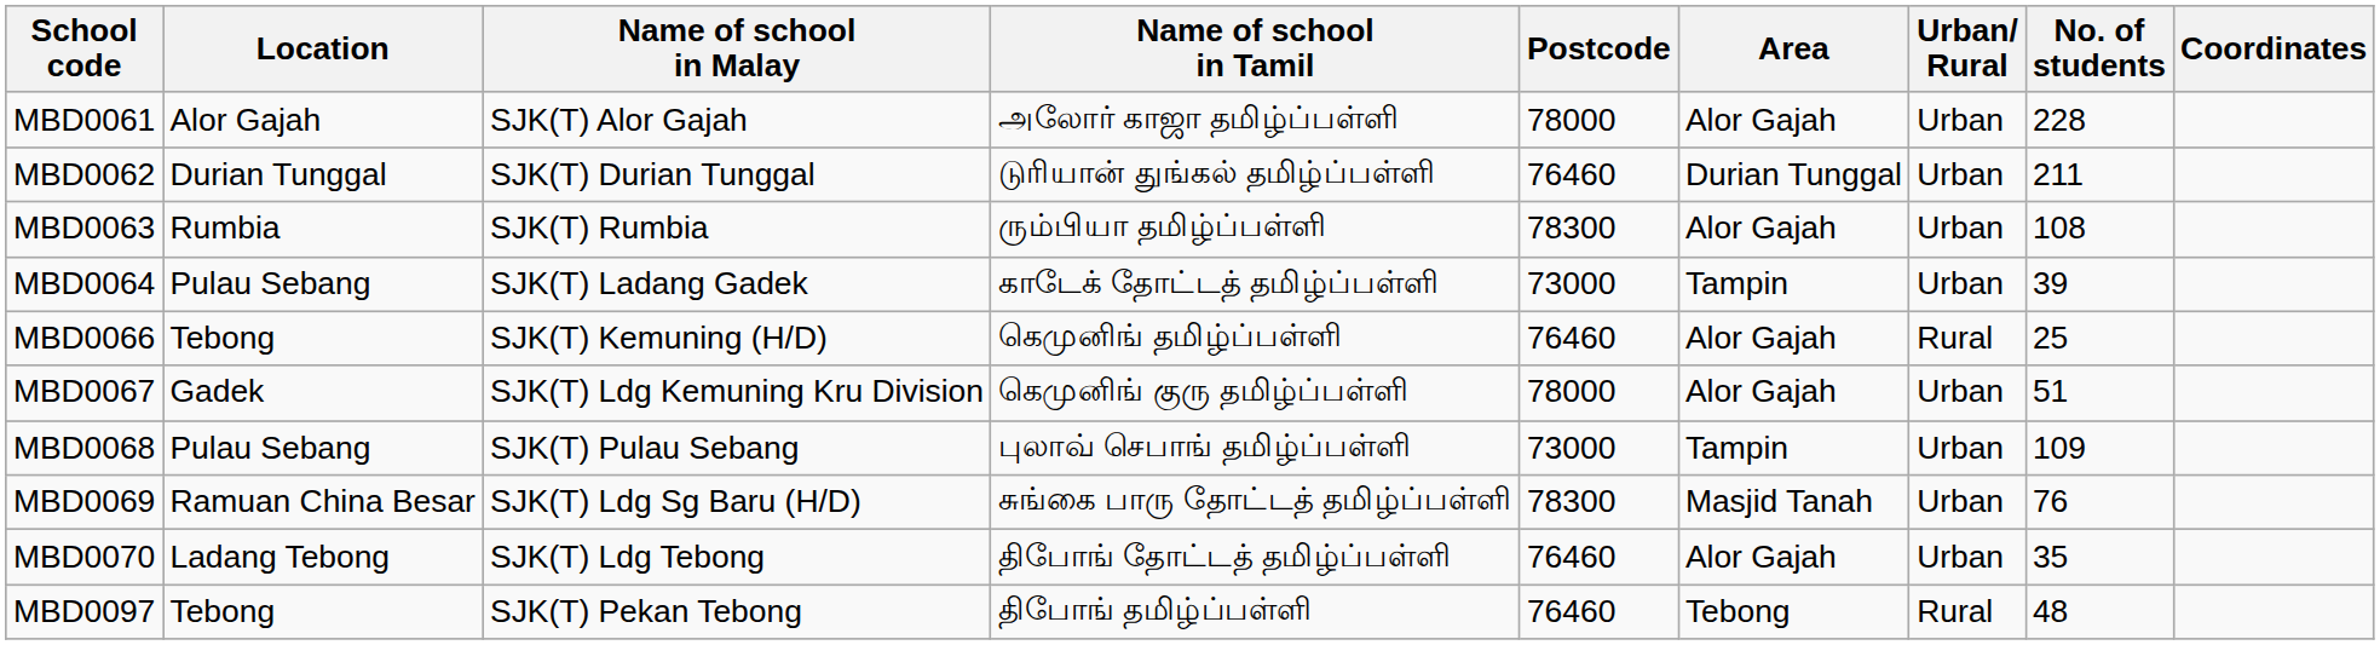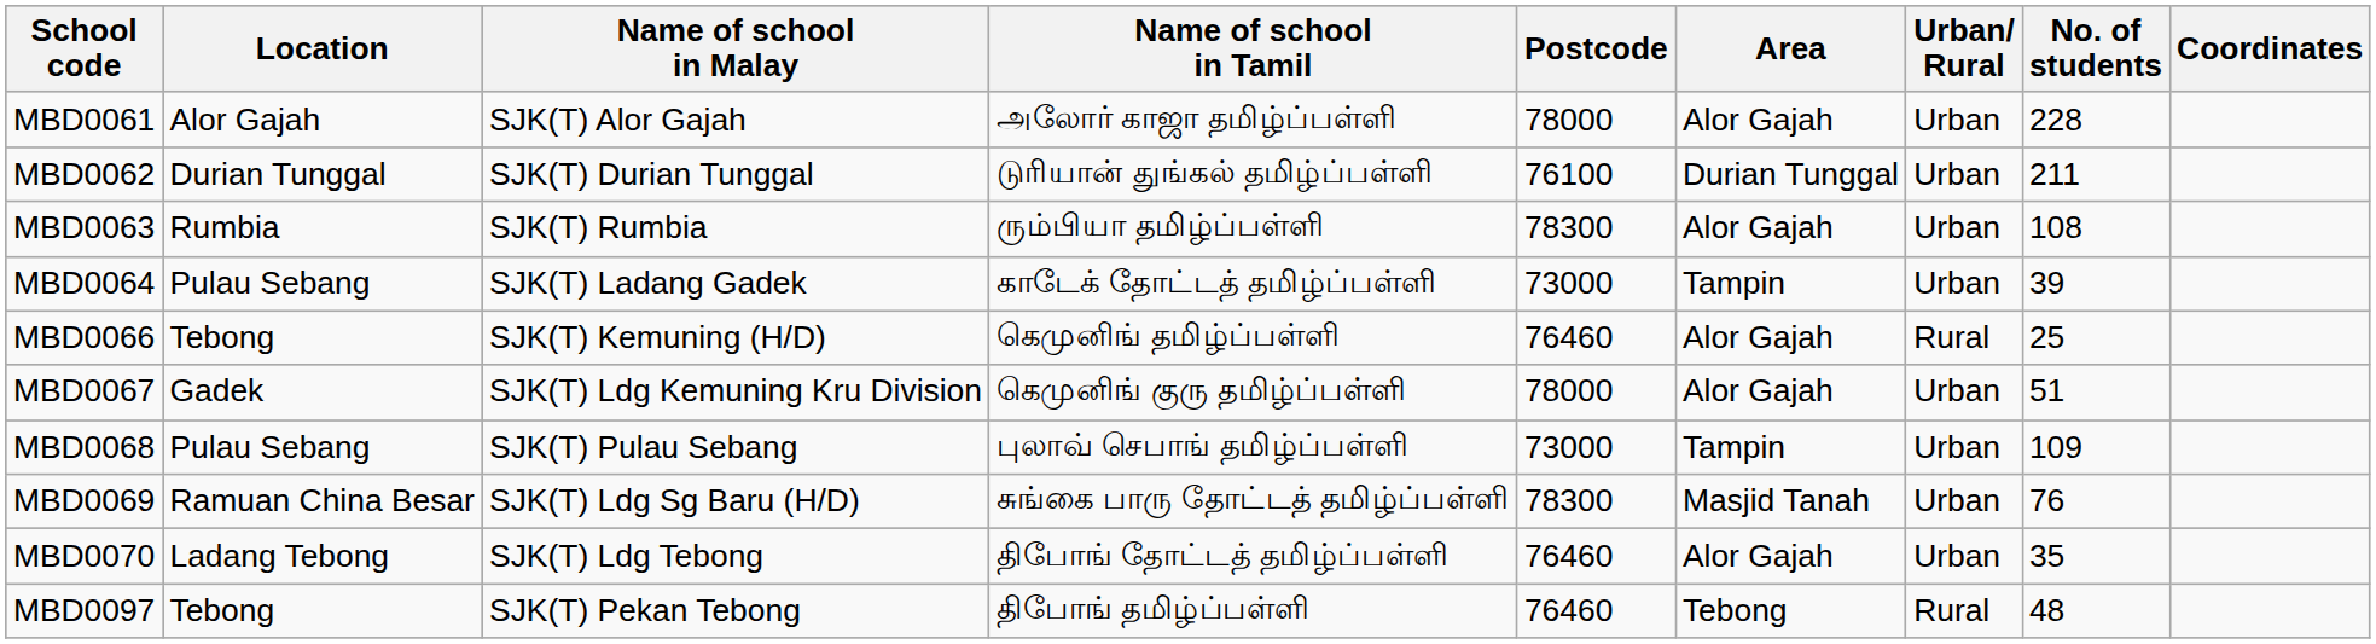MBD0062 | Postcode: 76460 -> 76100
